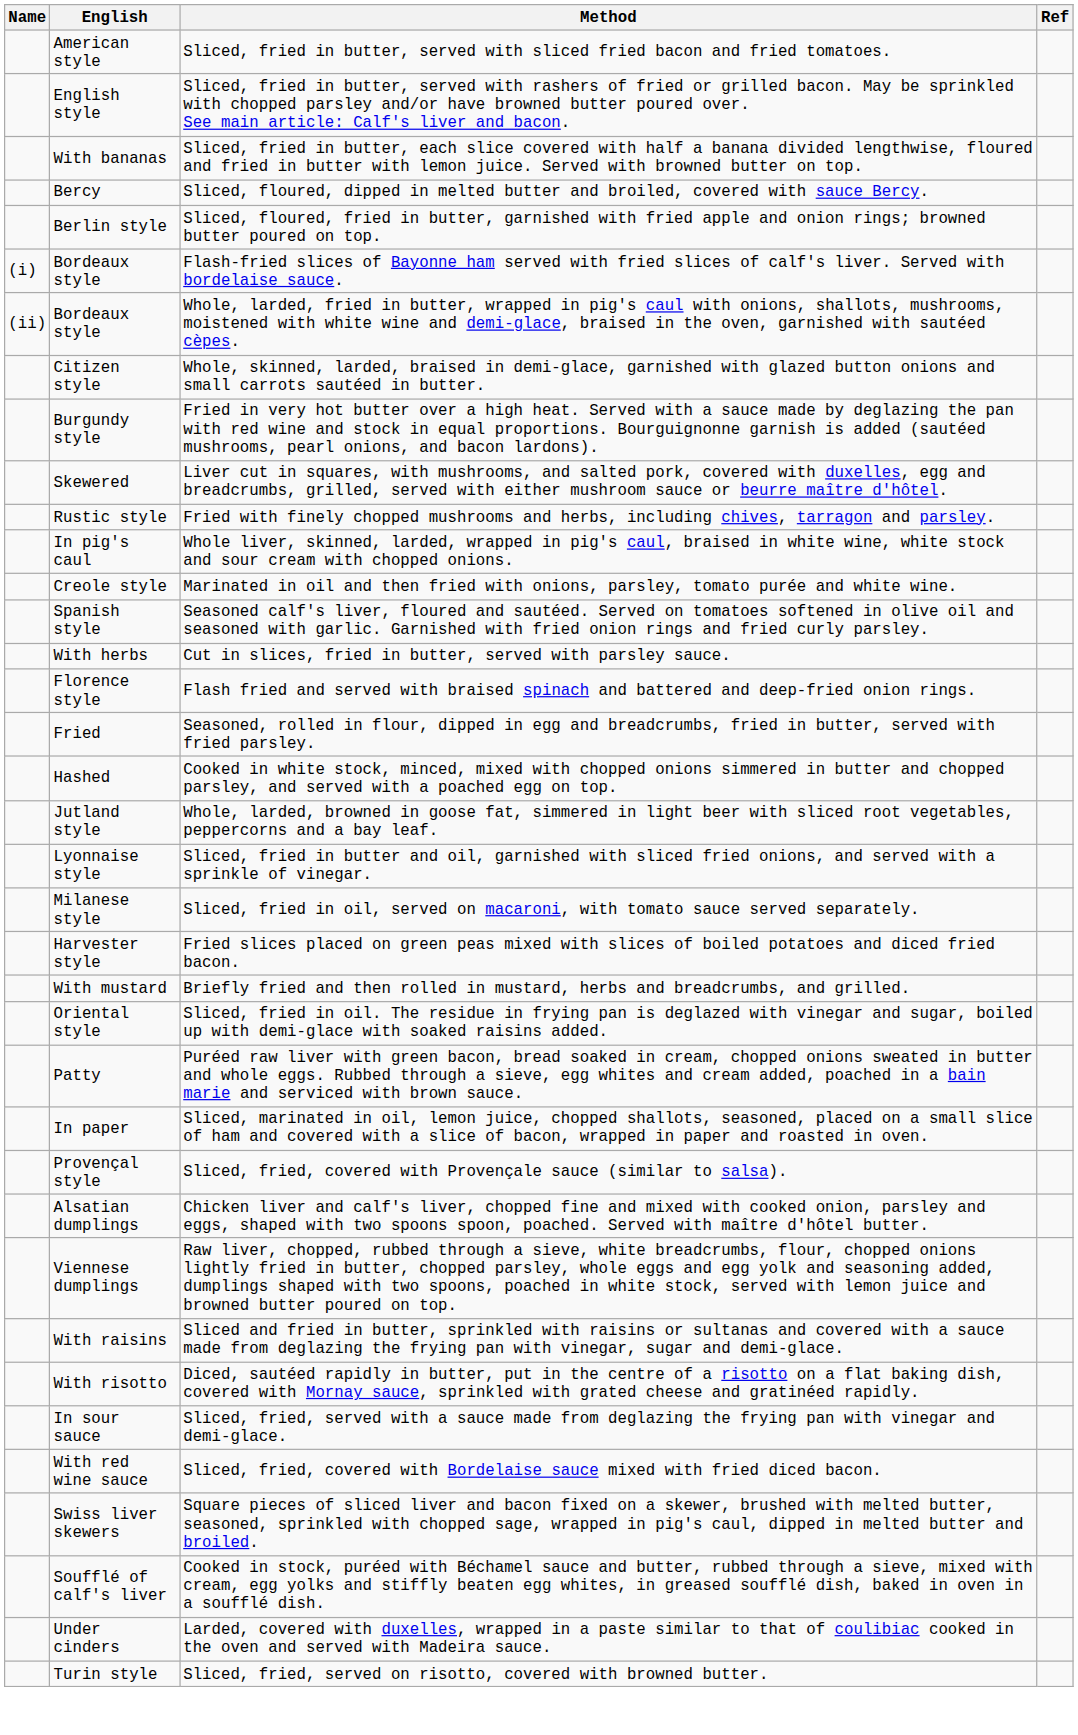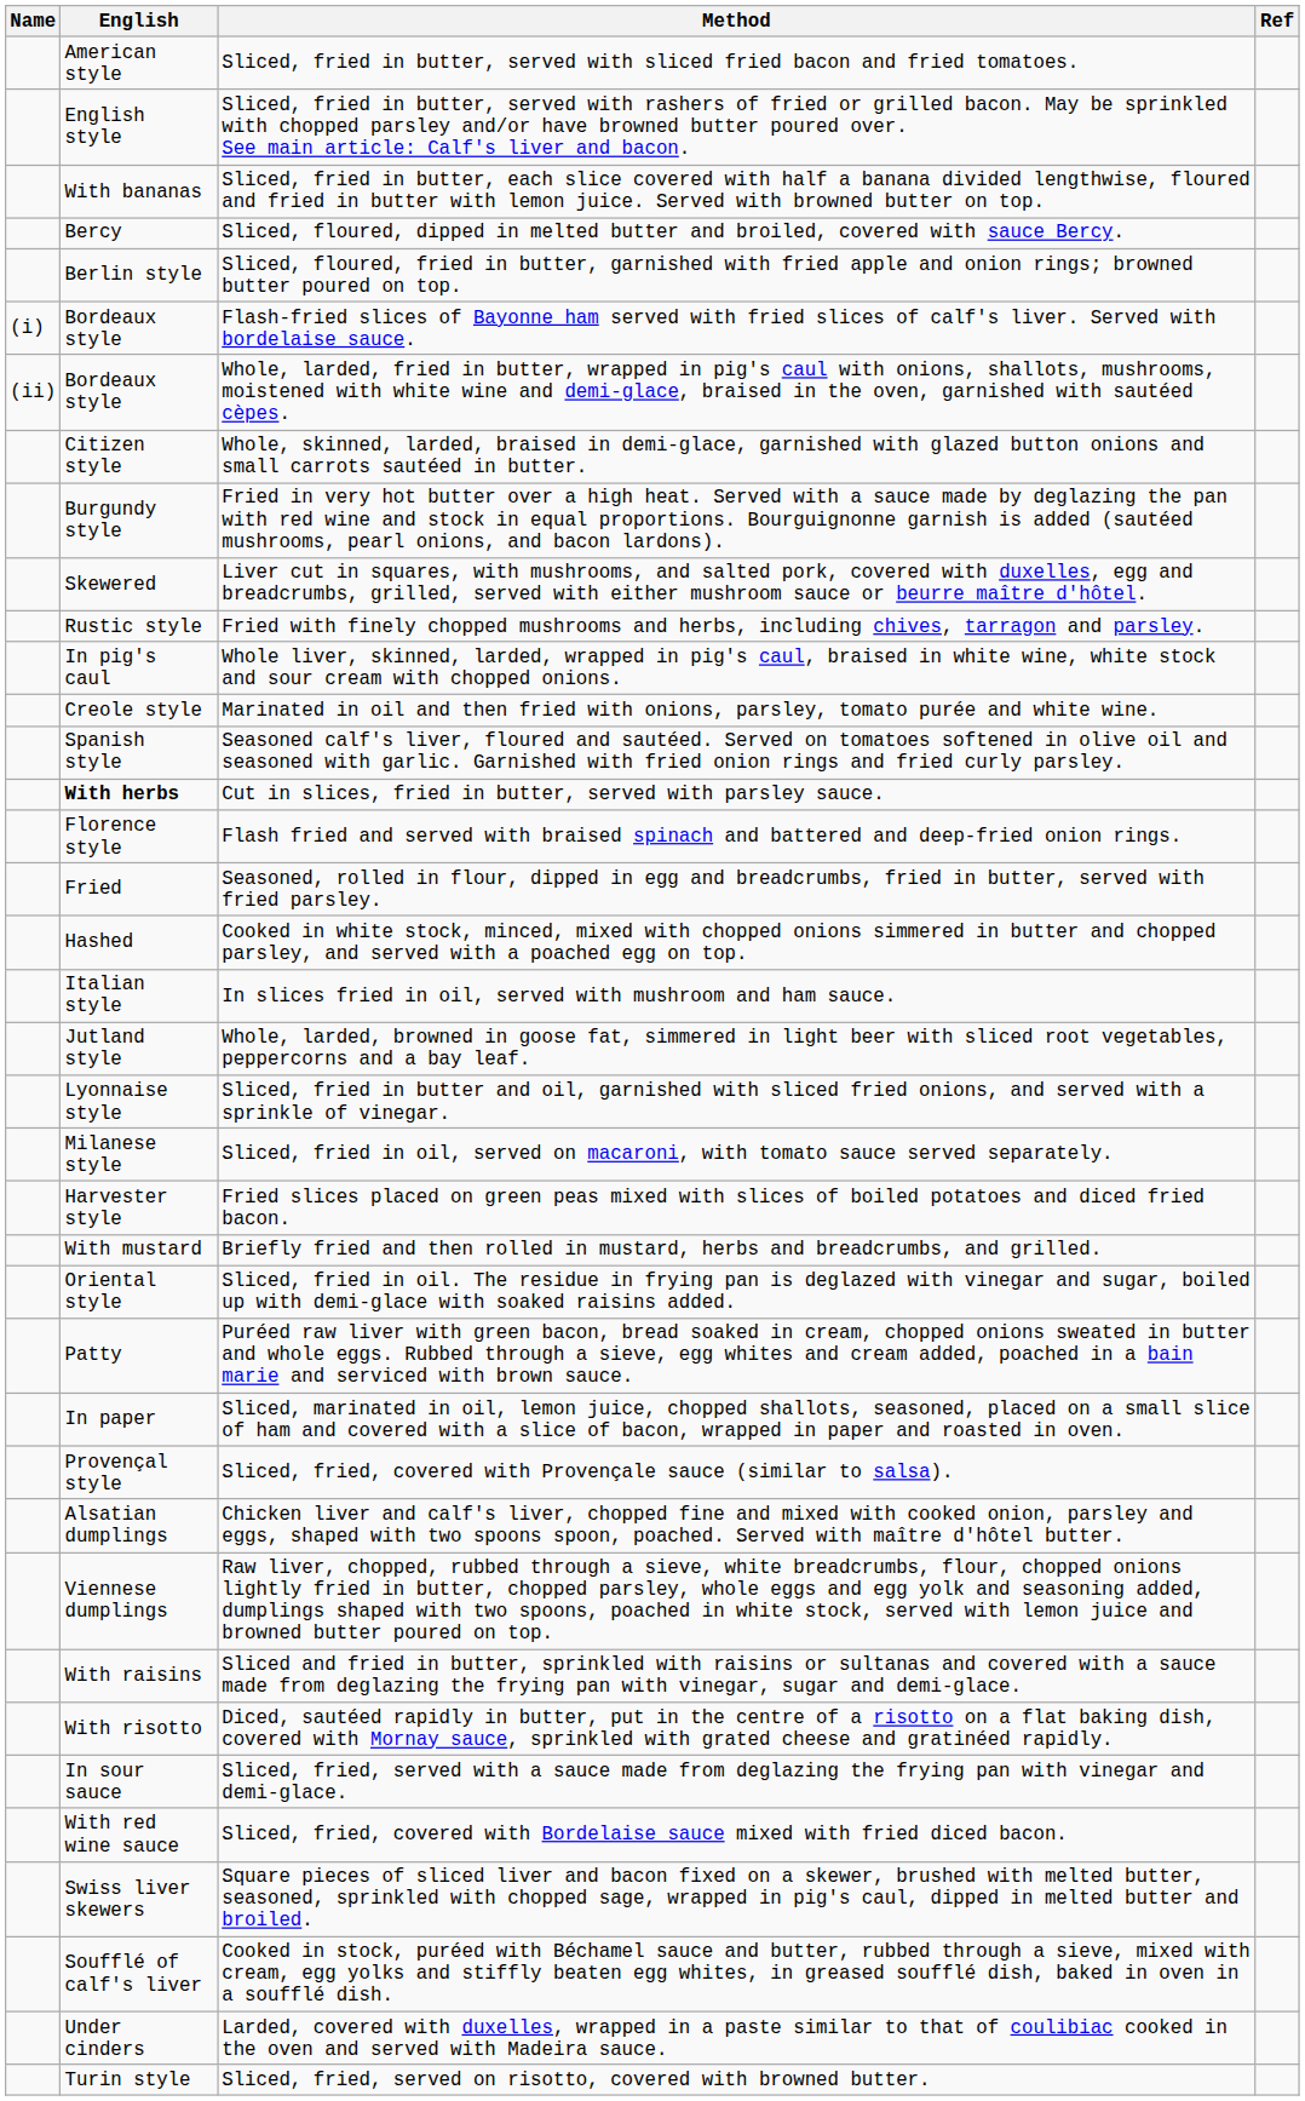Cut in slices, fried in butter, served with parsley sauce. | English: normal -> bold
+ row: Italian style | In slices fried in oil, served with mushroom and ham sauce.
